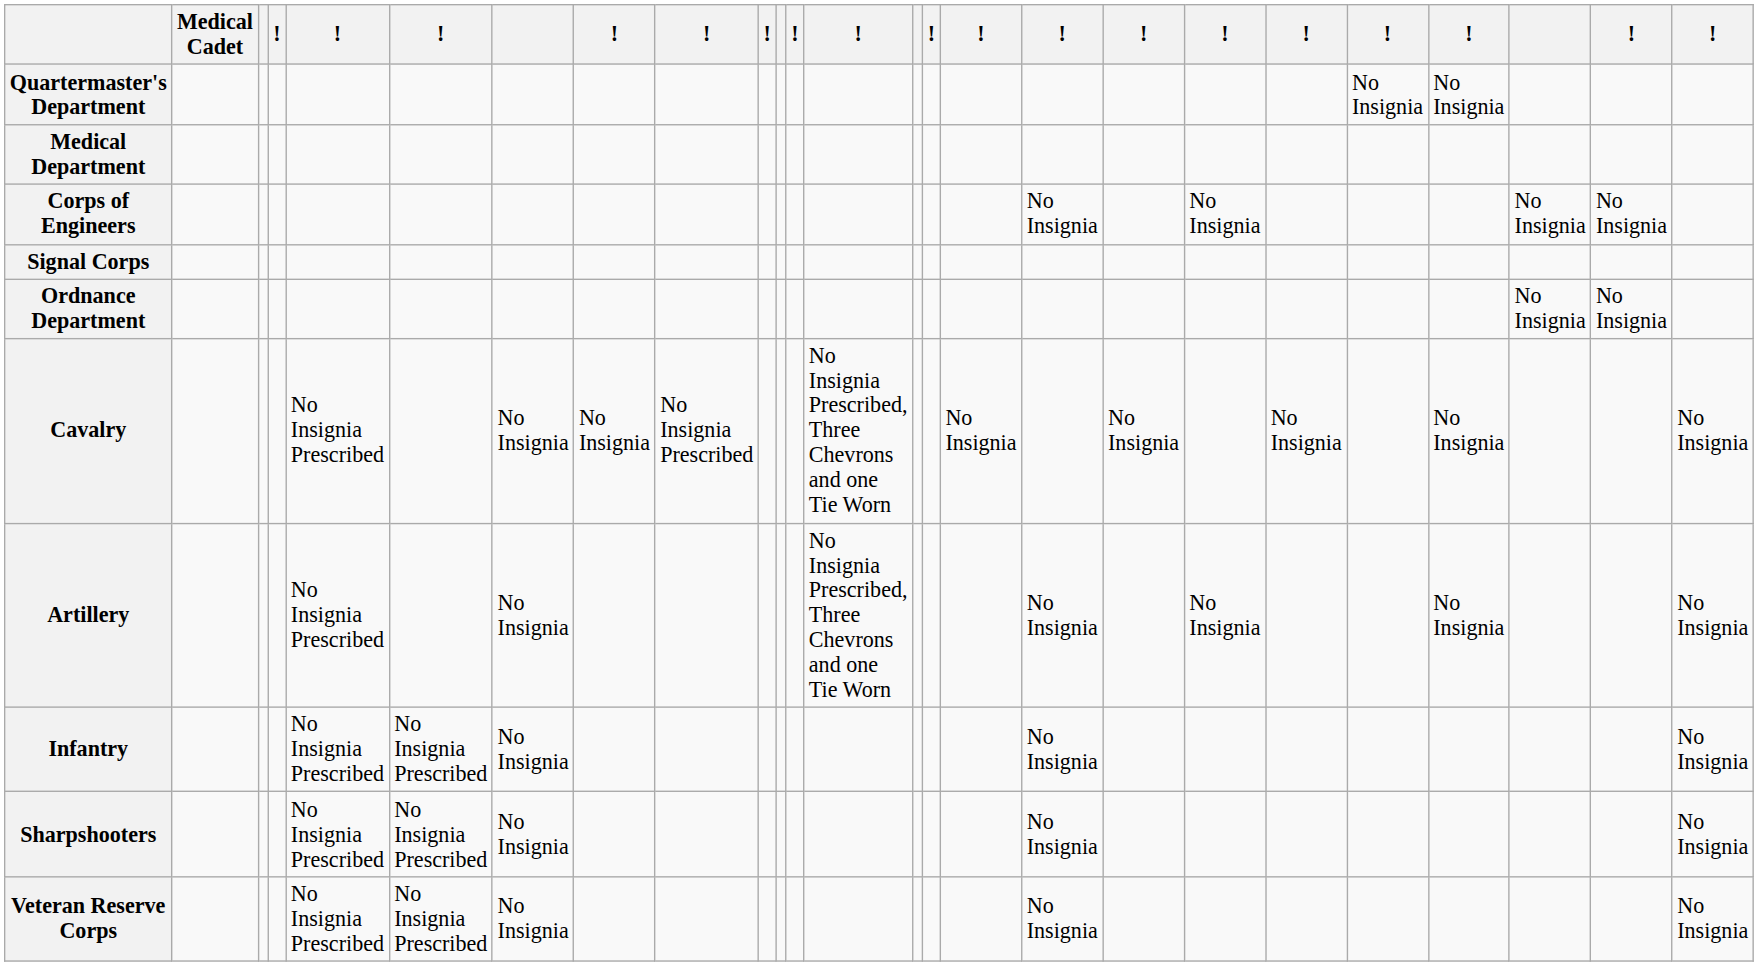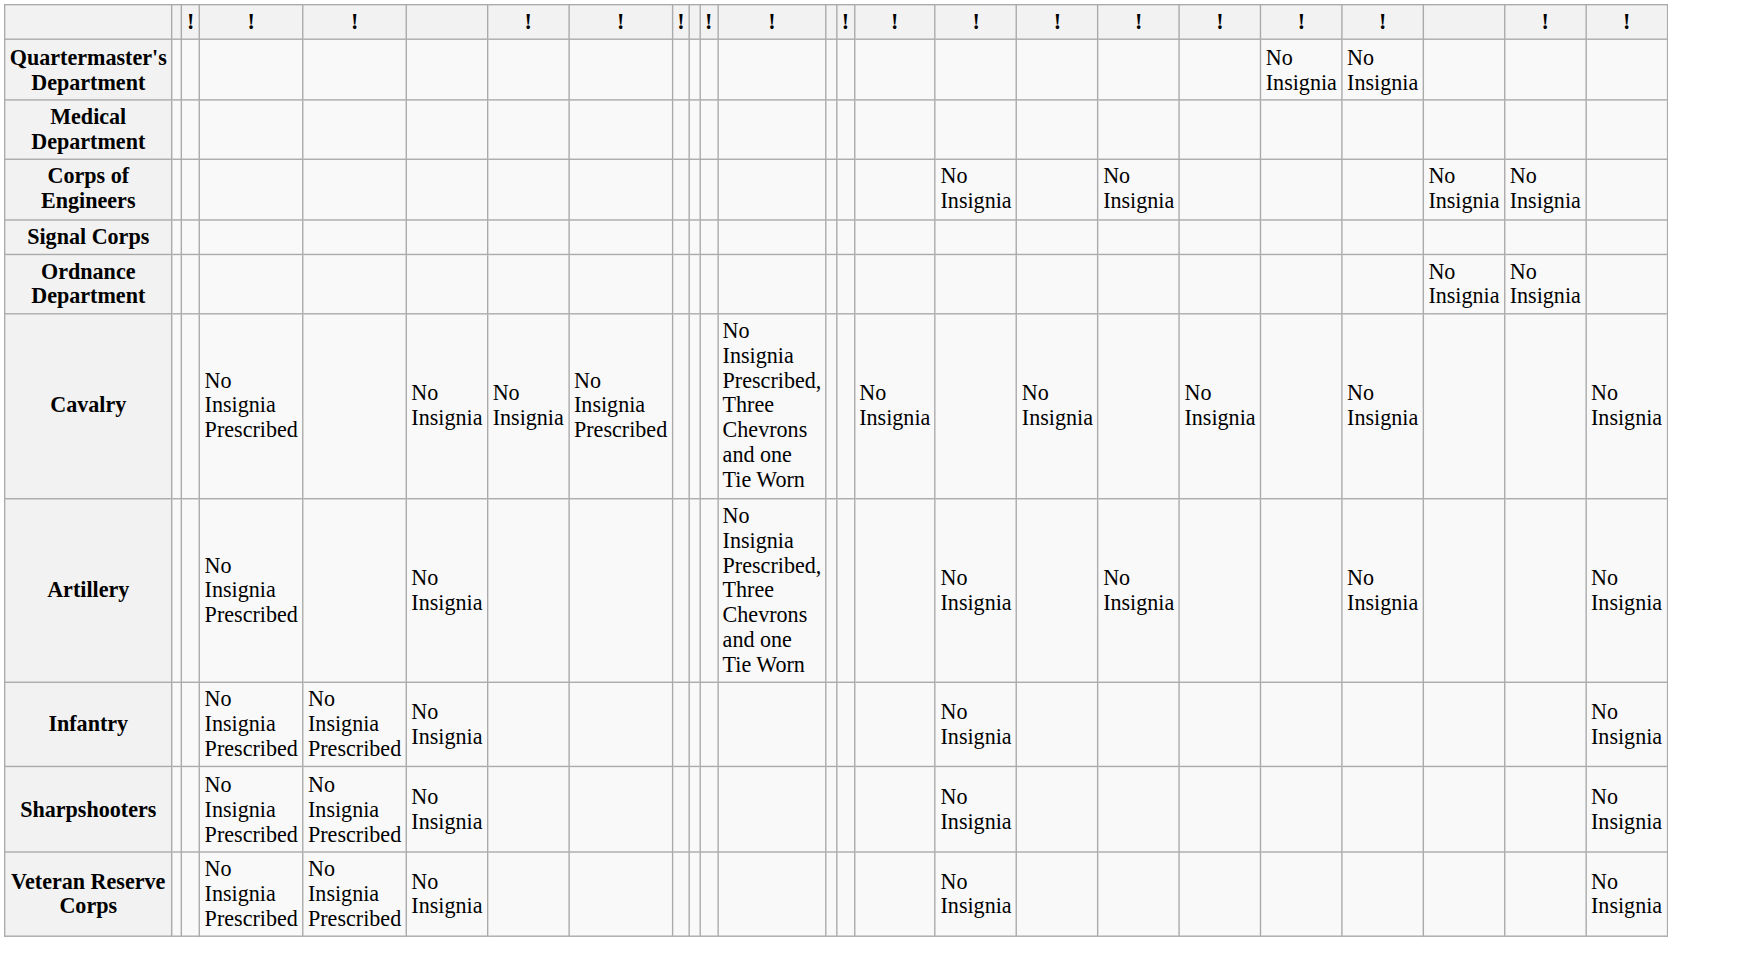- column: Medical Cadet
